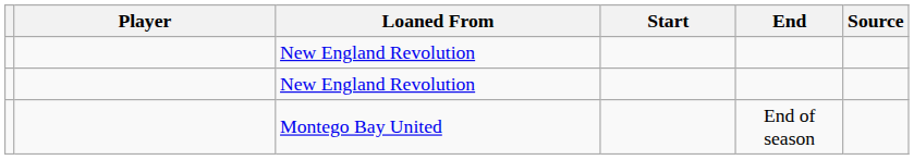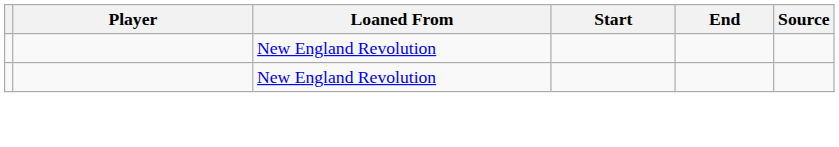- row: Montego Bay United | End of season
